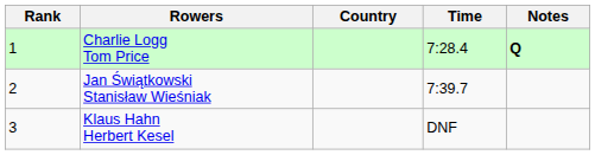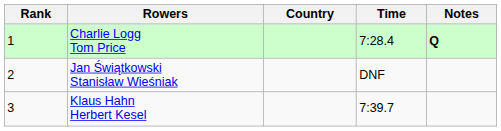Jan Świątkowski Stanisław Wieśniak | Time: 7:39.7 -> DNF
Klaus Hahn Herbert Kesel | Time: DNF -> 7:39.7
